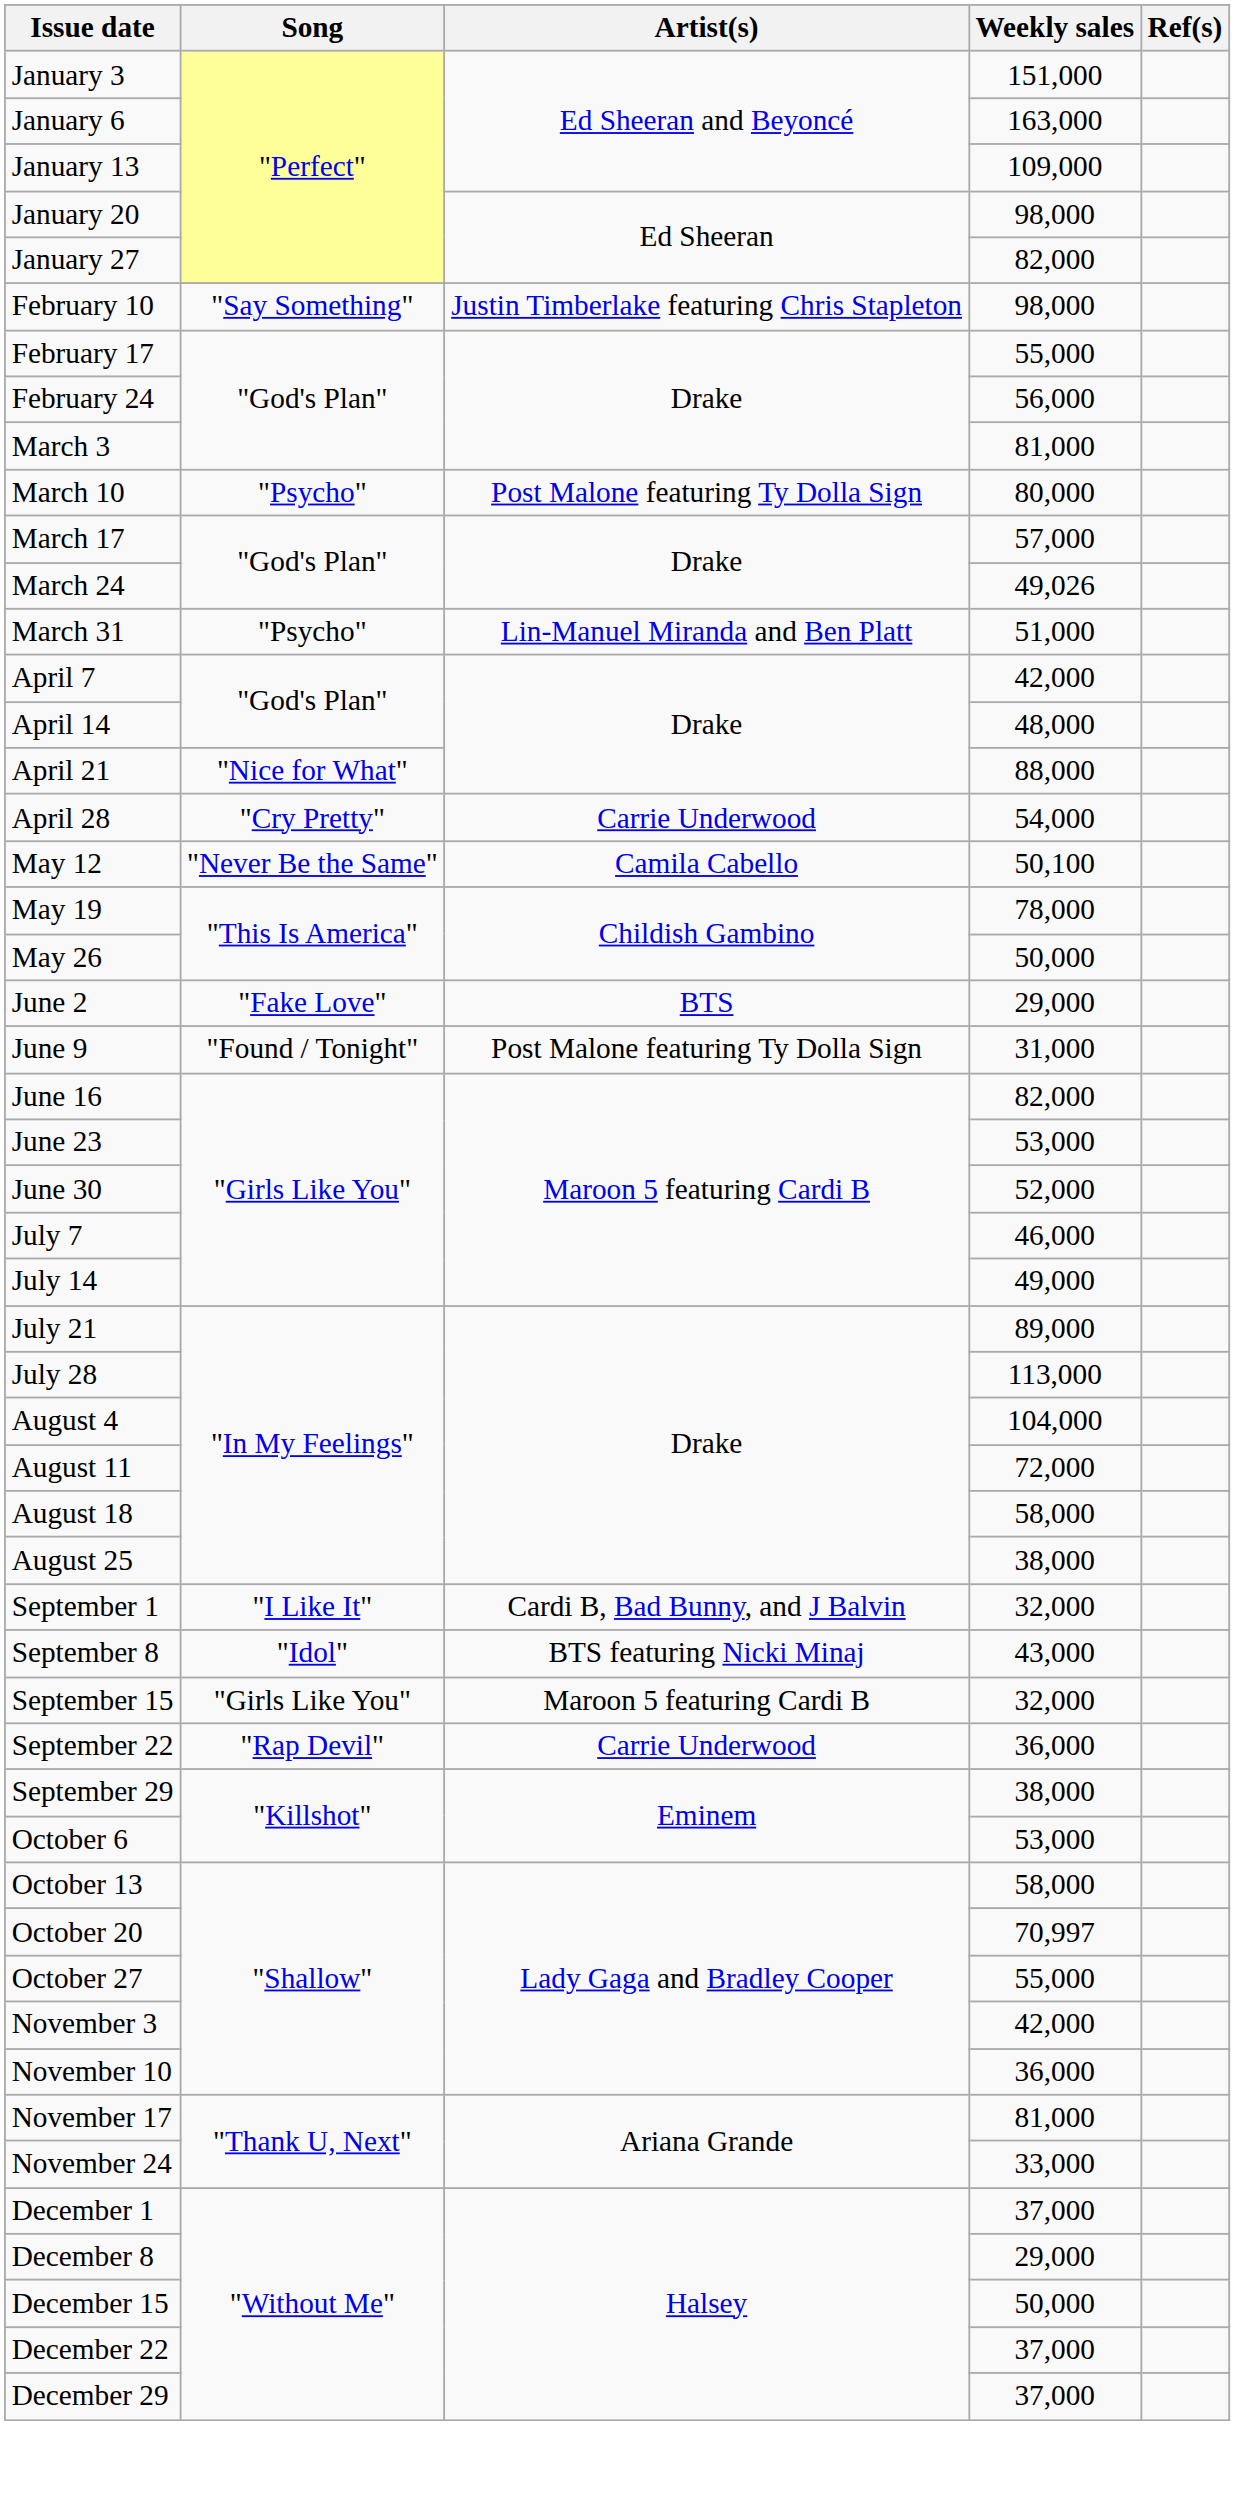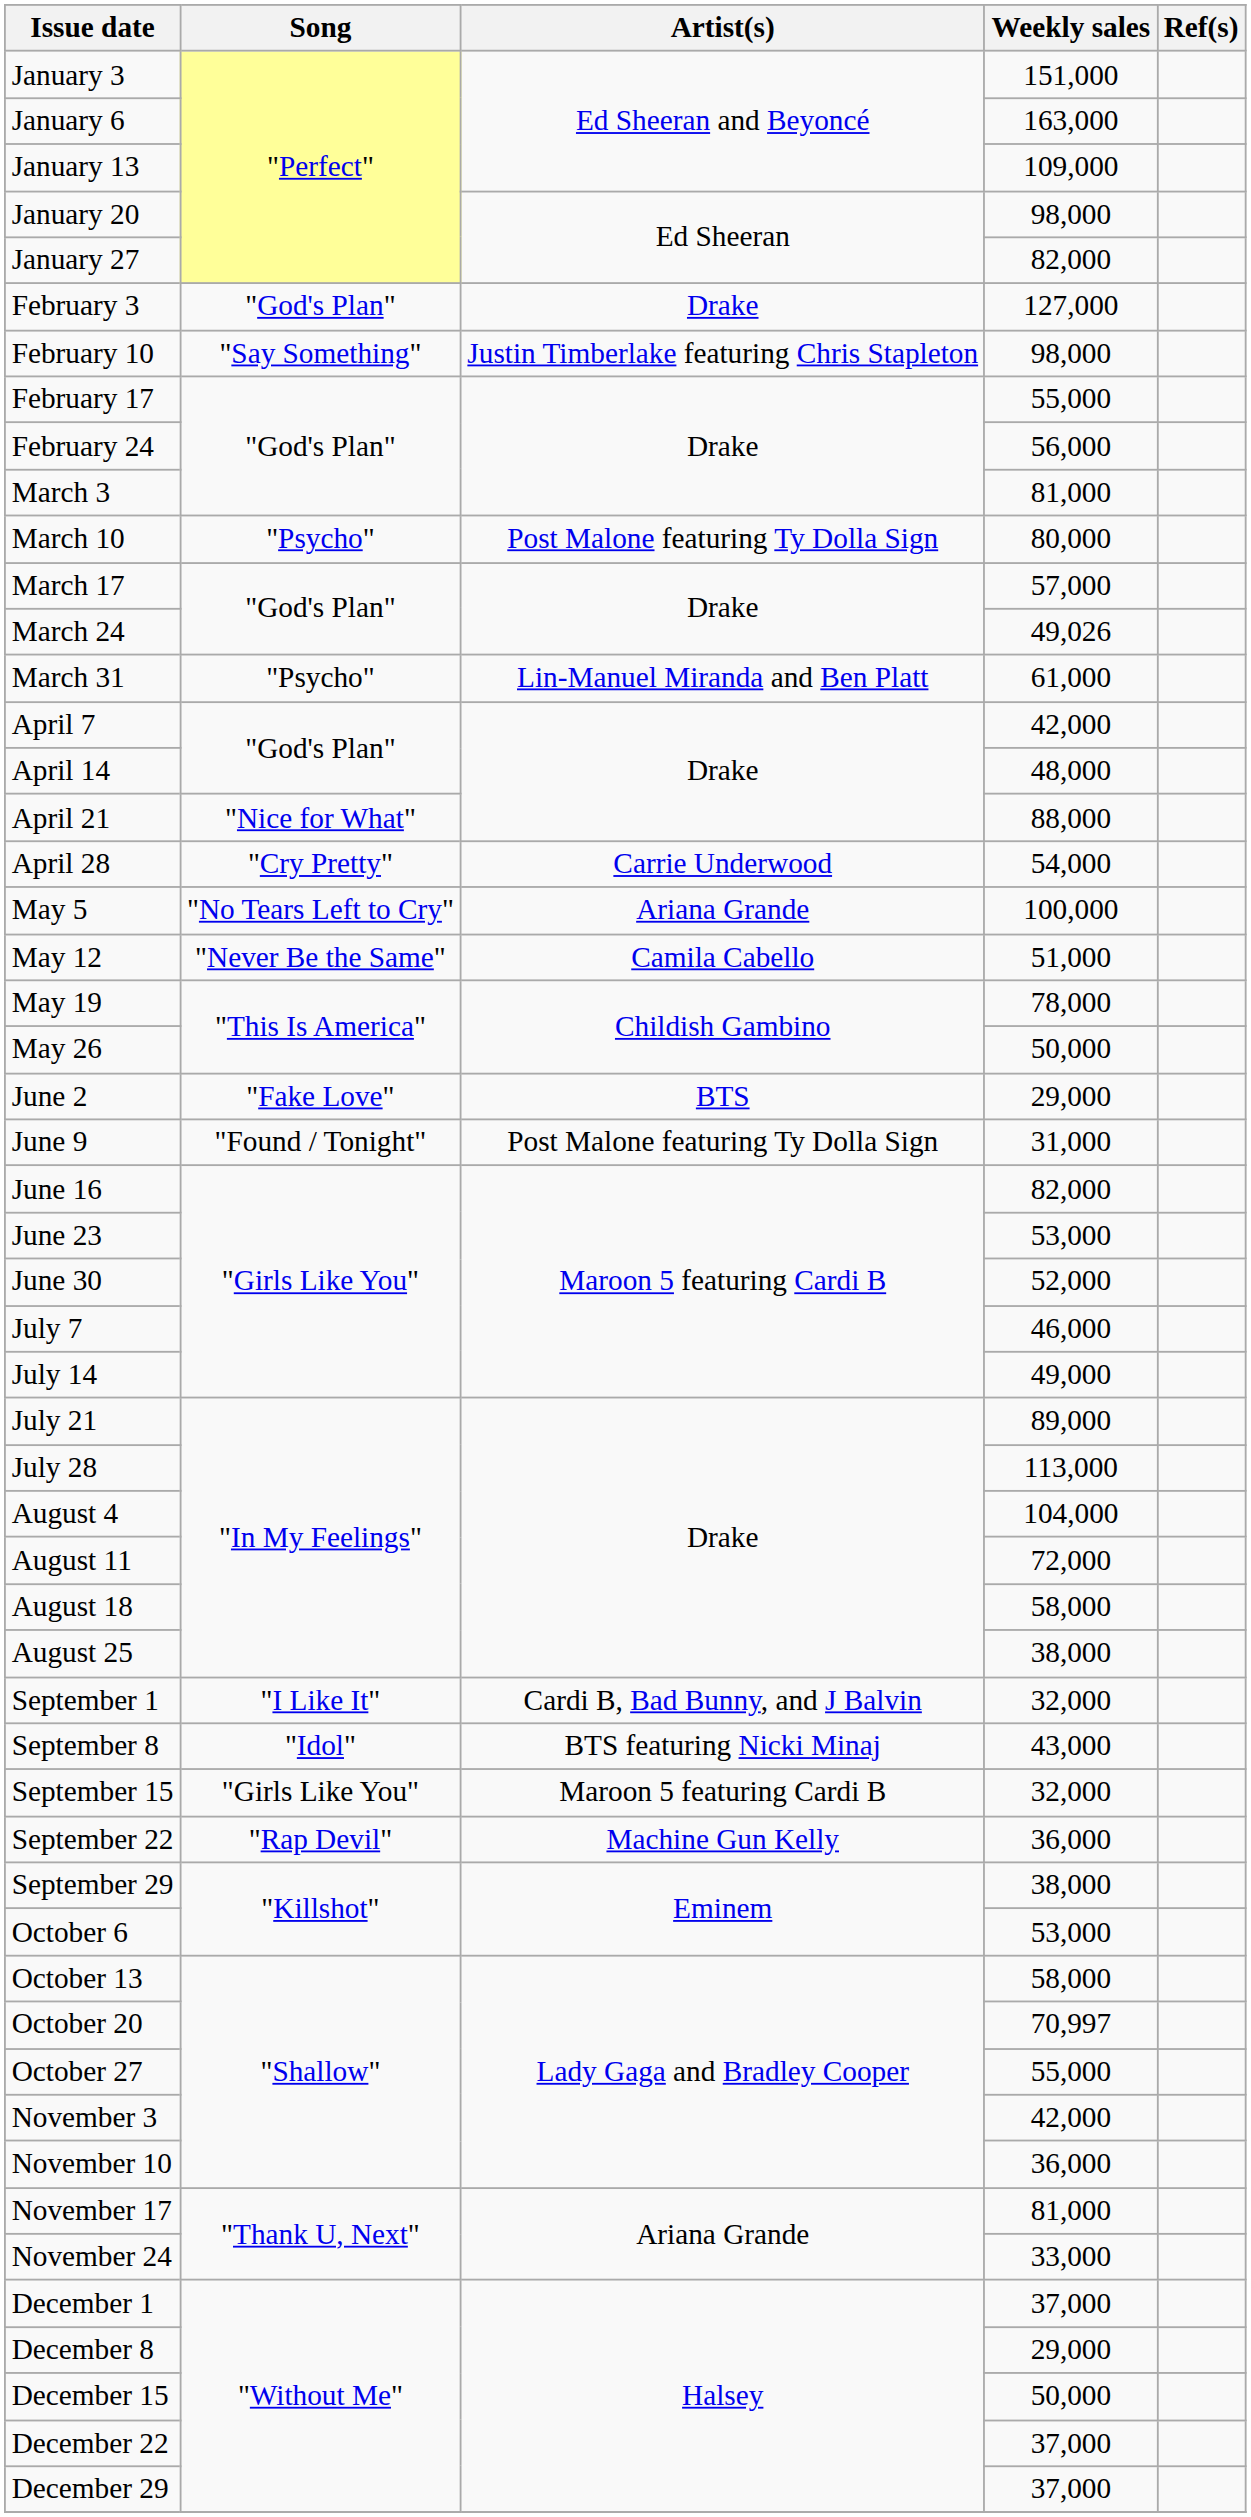+ row: February 3 | "God's Plan" | Drake | 127,000
March 31 | Weekly sales: 51,000 -> 61,000
+ row: May 5 | "No Tears Left to Cry" | Ariana Grande | 100,000
May 12 | Weekly sales: 50,100 -> 51,000
September 22 | Artist(s): Carrie Underwood -> Machine Gun Kelly
